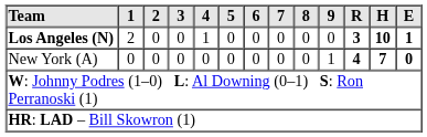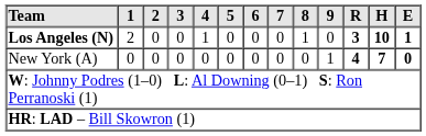Los Angeles (N) | 8: 0 -> 1
